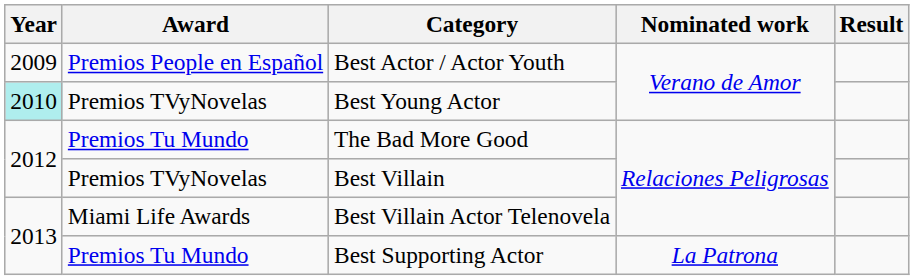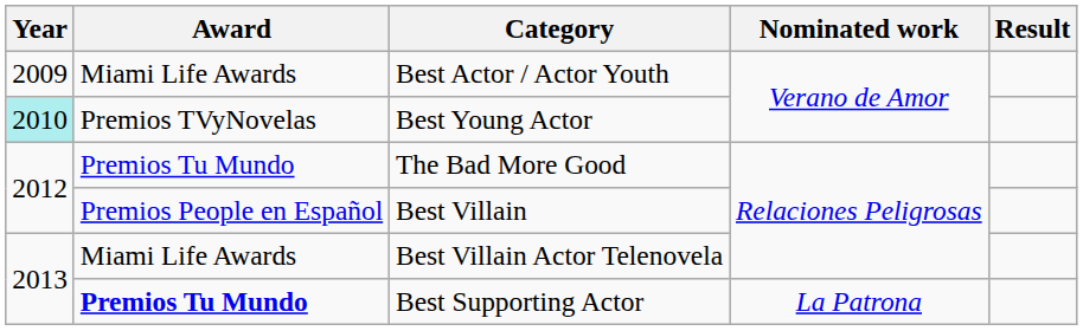Best Actor / Actor Youth | Award: Premios People en Español -> Miami Life Awards
Best Villain | Award: Premios TVyNovelas -> Premios People en Español
Best Supporting Actor | Award: normal -> bold
